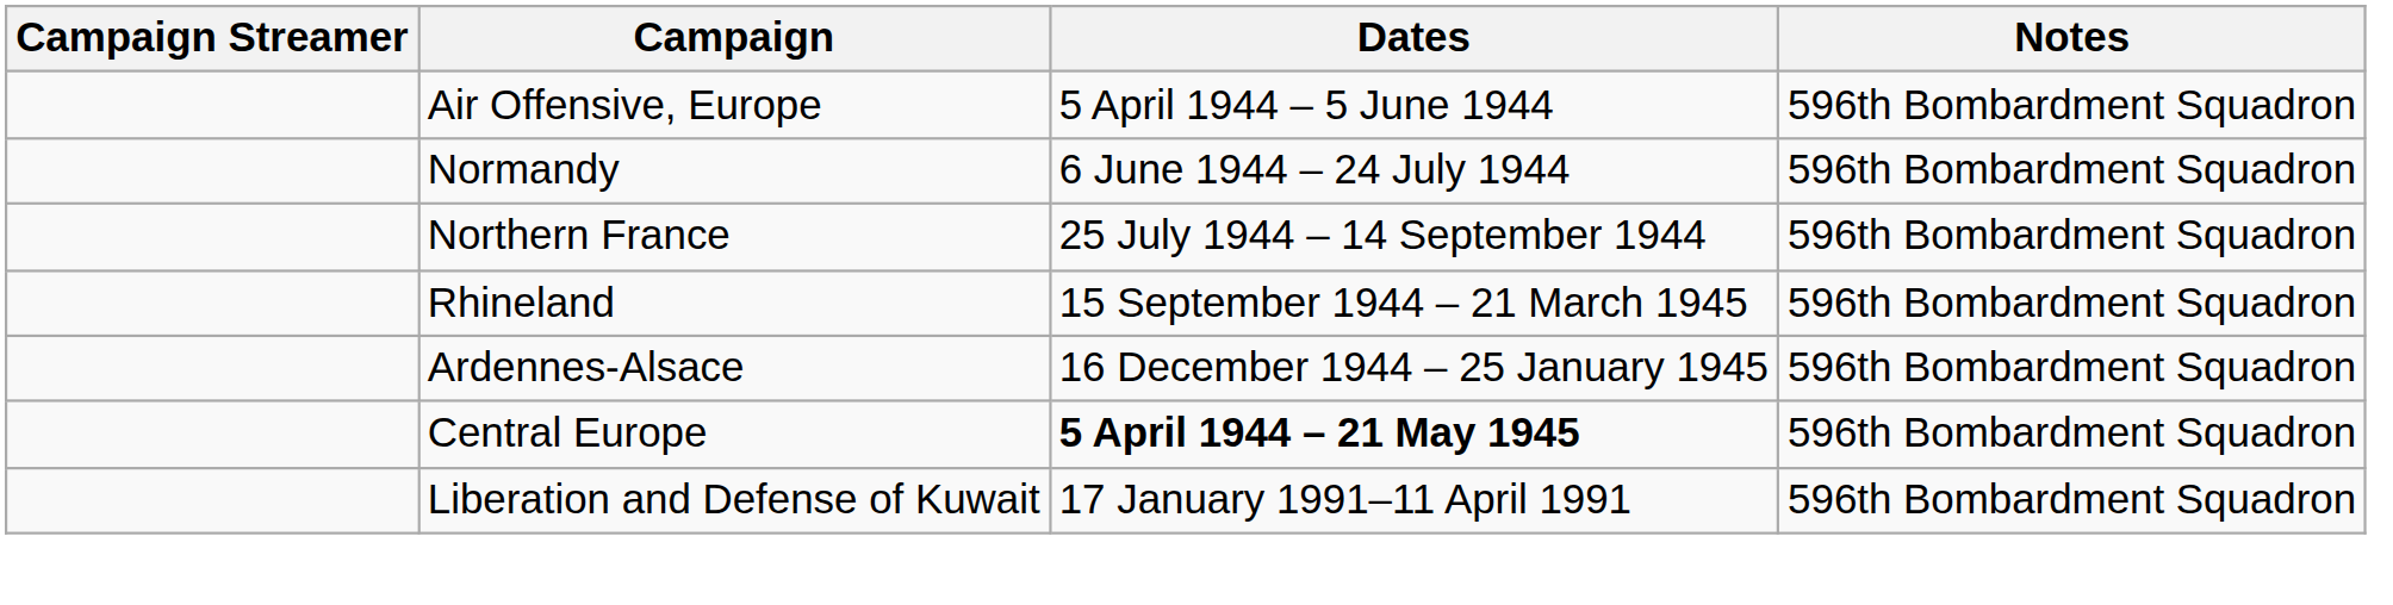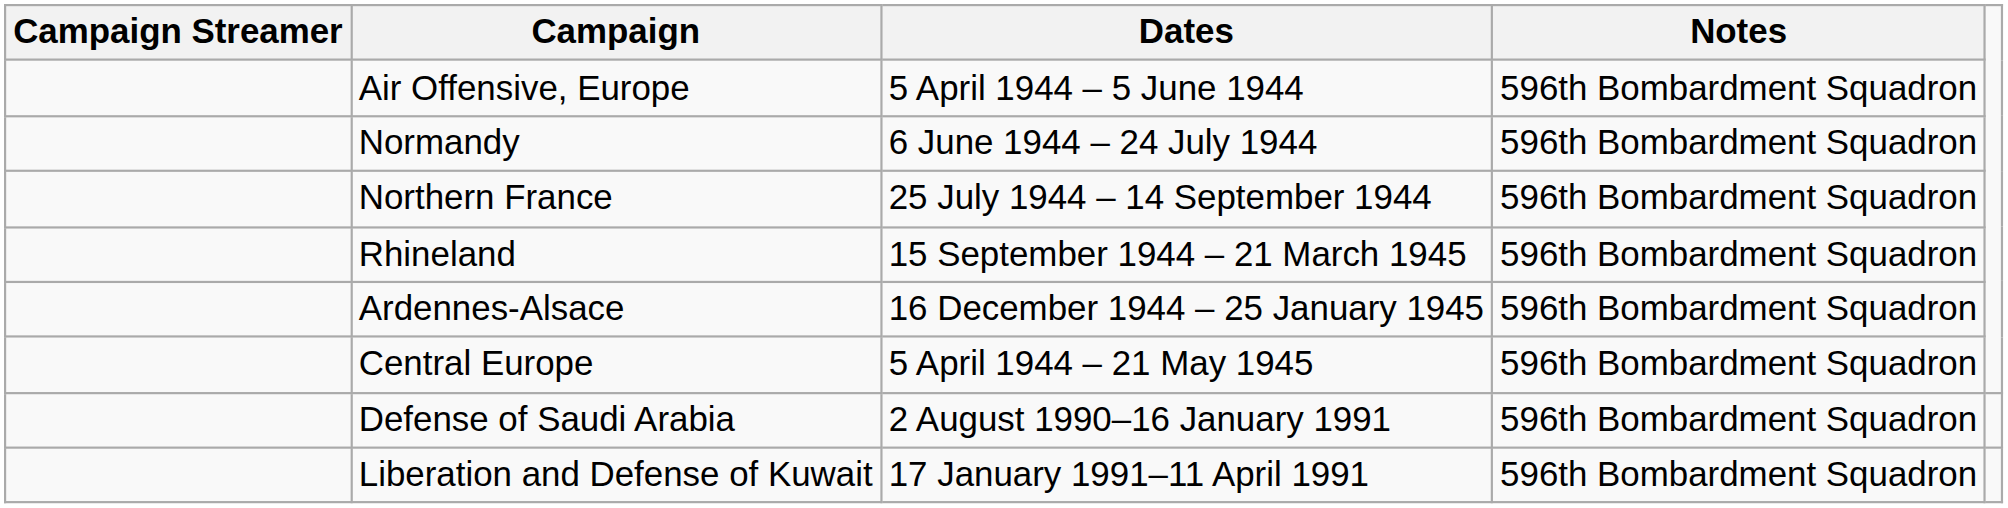Central Europe | Dates: bold -> normal
+ row: Defense of Saudi Arabia | 2 August 1990–16 January 1991 | 596th Bombardment Squadron
